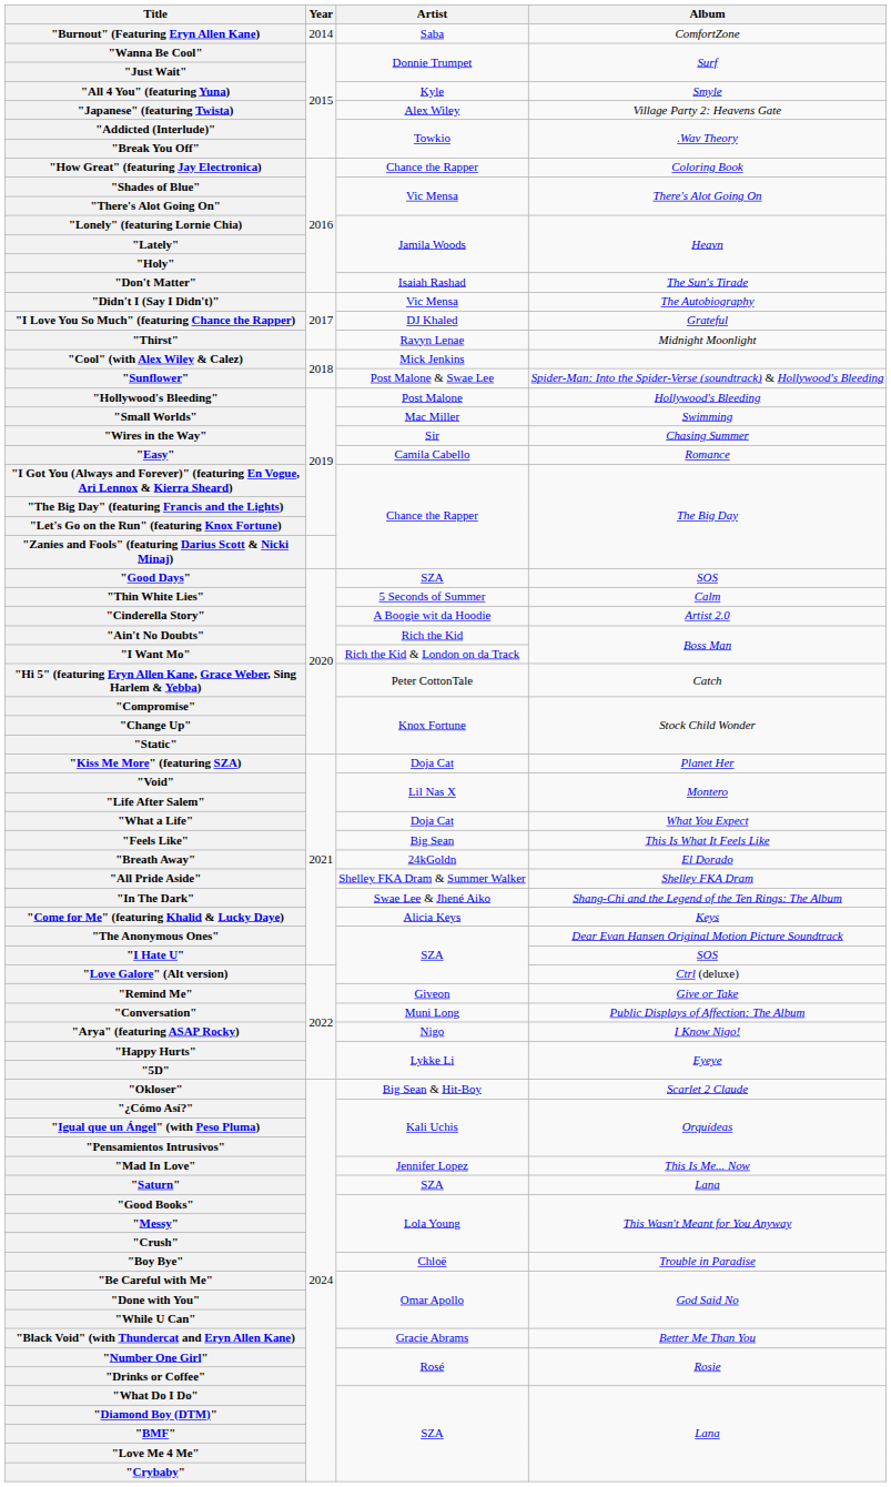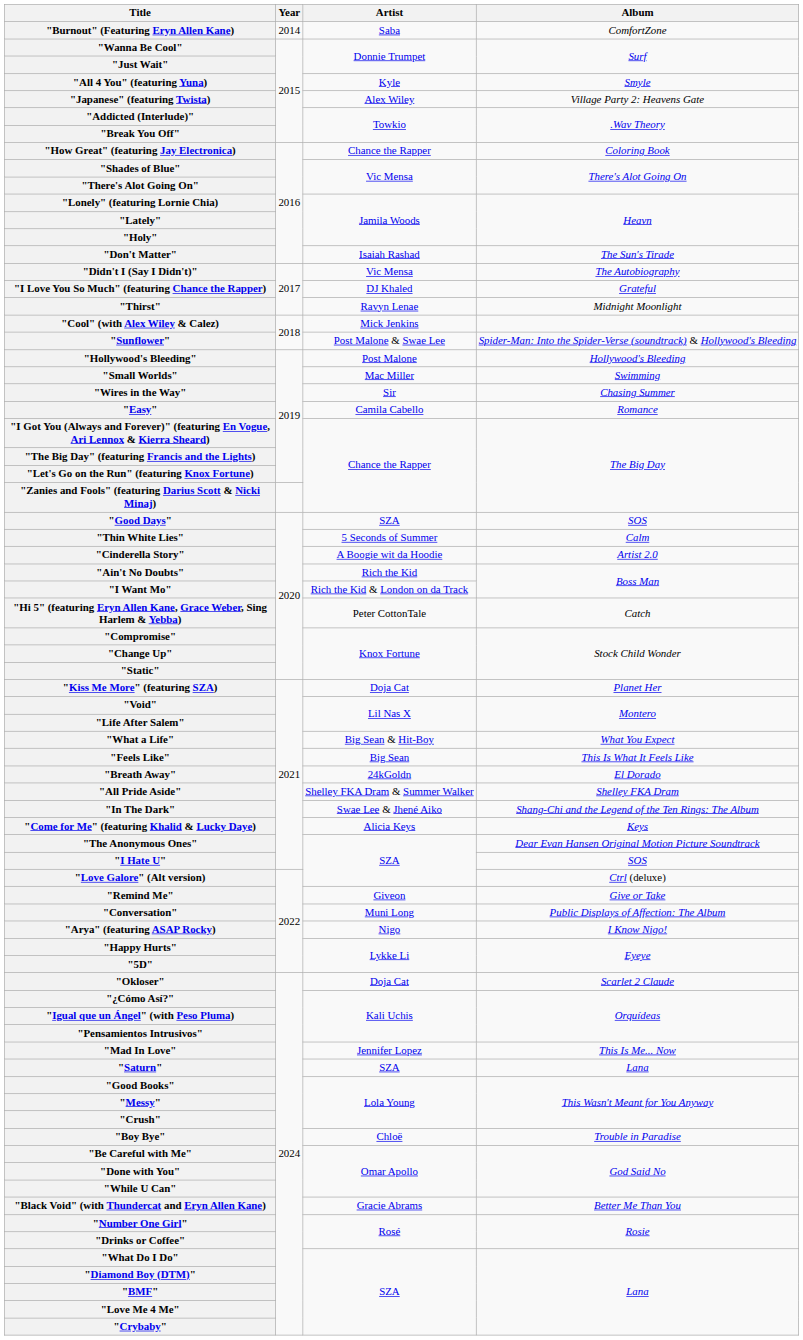"What a Life" | Artist: Doja Cat -> Big Sean & Hit-Boy
"Okloser" | Artist: Big Sean & Hit-Boy -> Doja Cat
